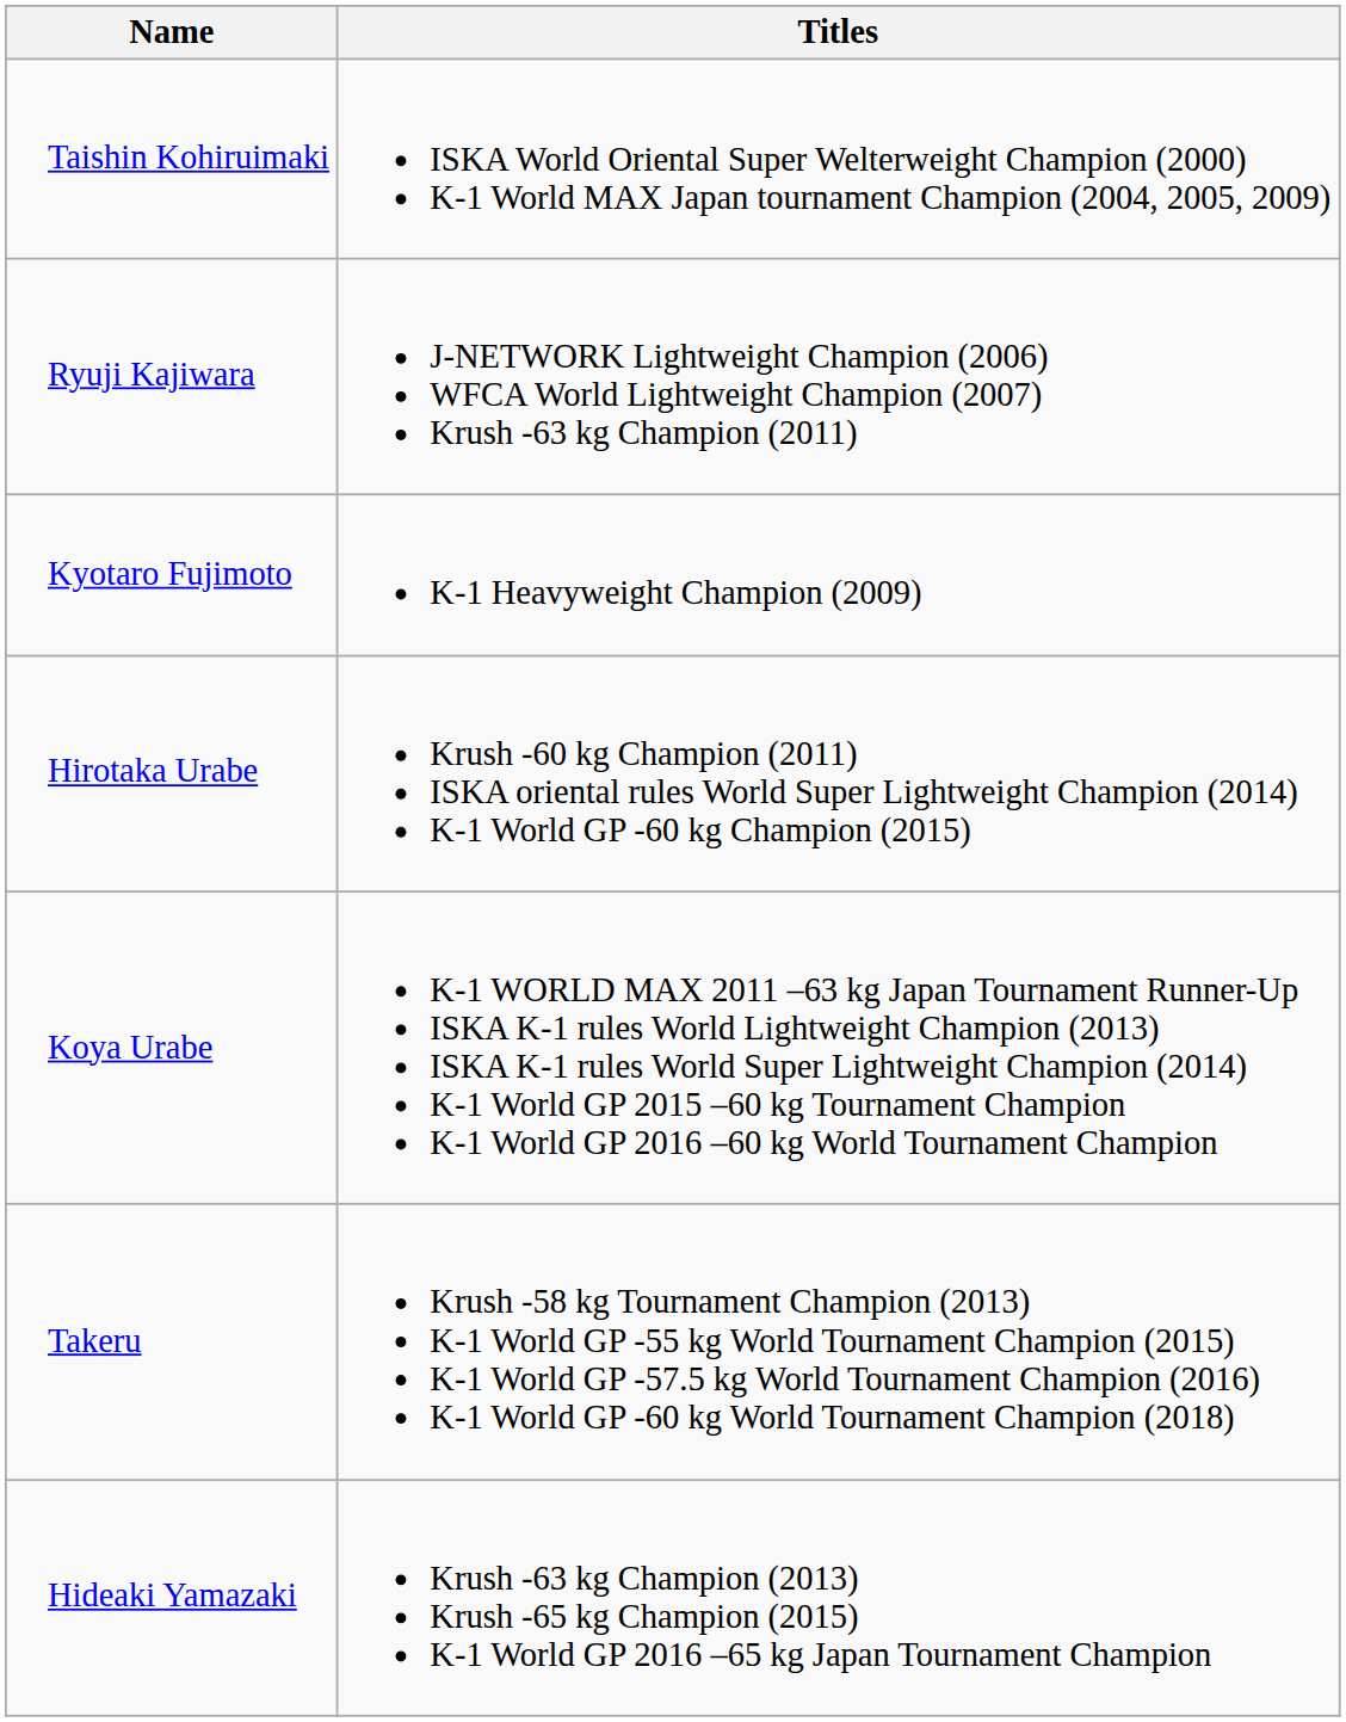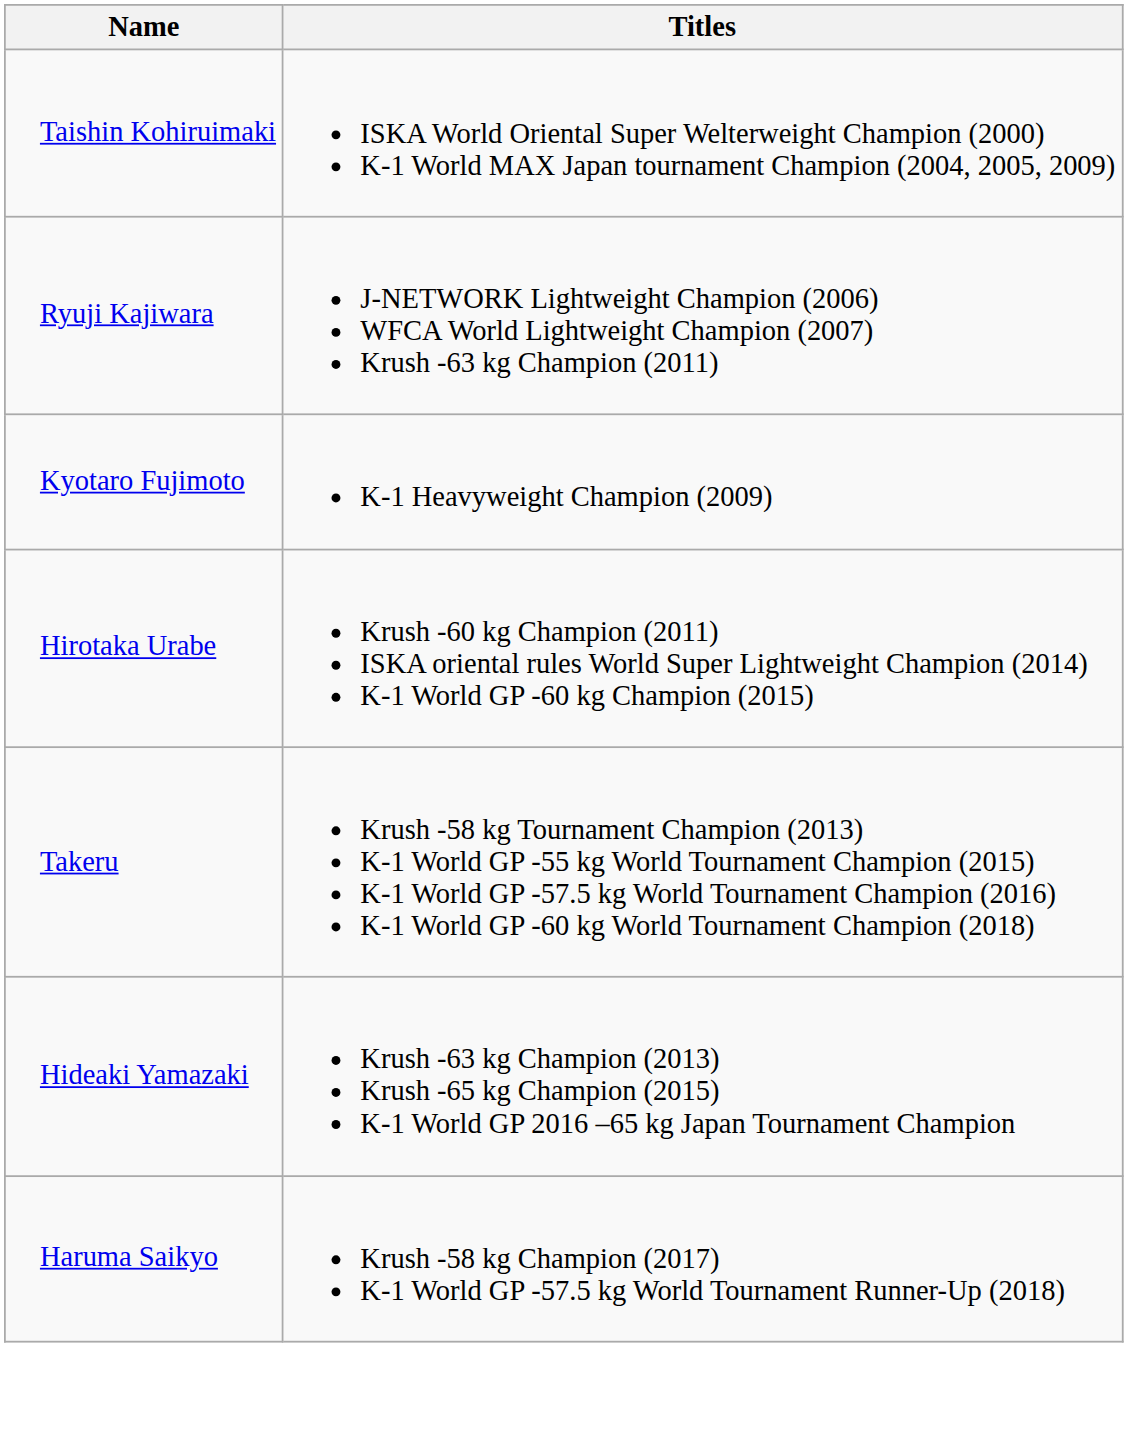- row: Koya Urabe | K-1 WORLD MAX 2011 –63 kg Japan Tournament Runner-Up ISKA K-1 rules World Lightweight Champion (2013) ISKA K-1 rules World Super Lightweight Champion (2014) K-1 World GP 2015 –60 kg Tournament Champion K-1 World GP 2016 –60 kg World Tournament Champion
+ row: Haruma Saikyo | Krush -58 kg Champion (2017) K-1 World GP -57.5 kg World Tournament Runner-Up (2018)
